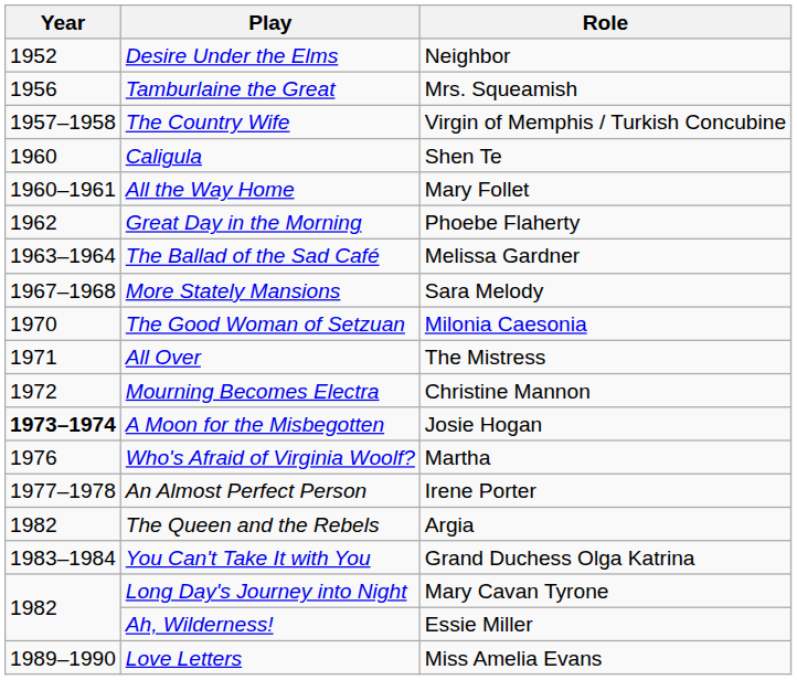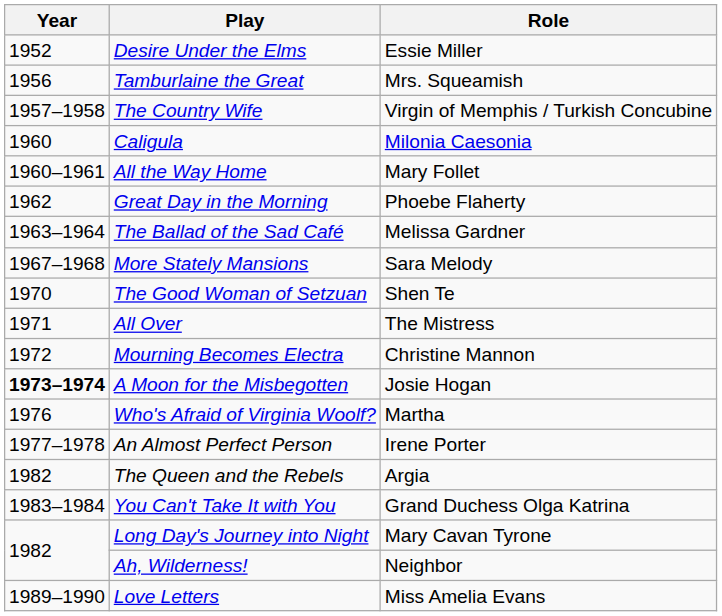Desire Under the Elms | Role: Neighbor -> Essie Miller
Caligula | Role: Shen Te -> Milonia Caesonia
The Good Woman of Setzuan | Role: Milonia Caesonia -> Shen Te
Ah, Wilderness! | Role: Essie Miller -> Neighbor
